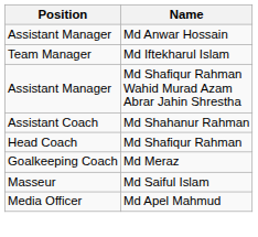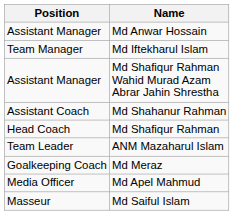+ row: Team Leader | ANM Mazaharul Islam
rows swapped: Md Apel Mahmud <-> Md Saiful Islam
